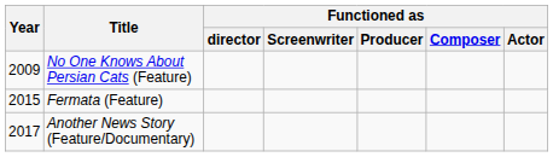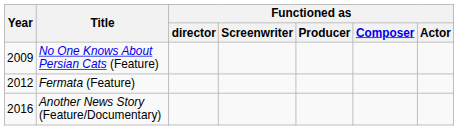Fermata (Feature) | Year: 2015 -> 2012
Another News Story (Feature/Documentary) | Year: 2017 -> 2016
